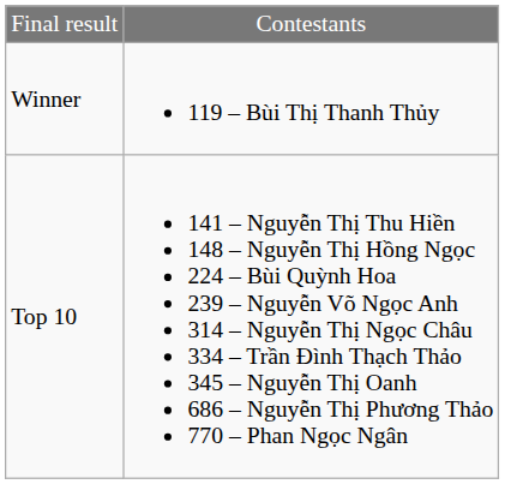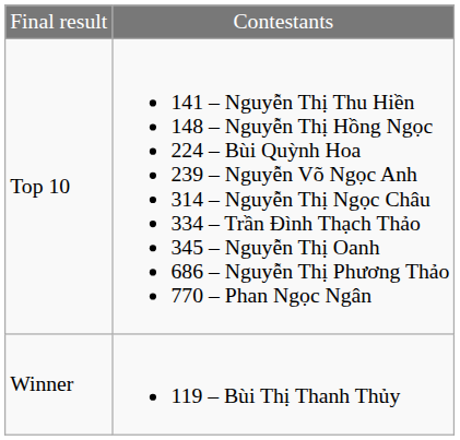rows swapped: Winner <-> Top 10
